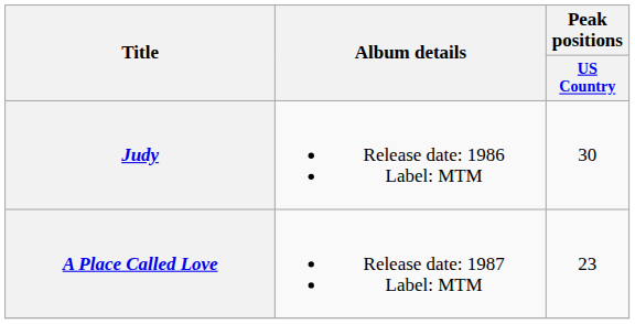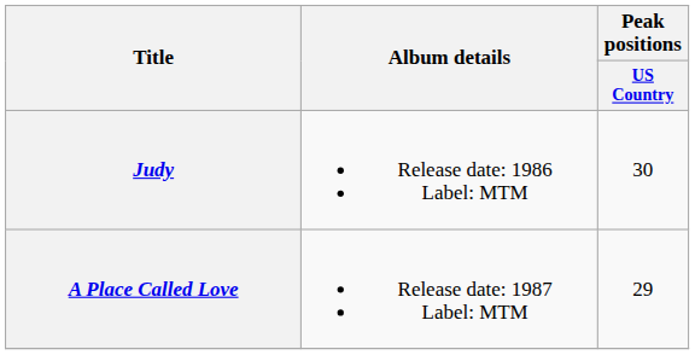A Place Called Love | Peak positions / US Country: 23 -> 29
